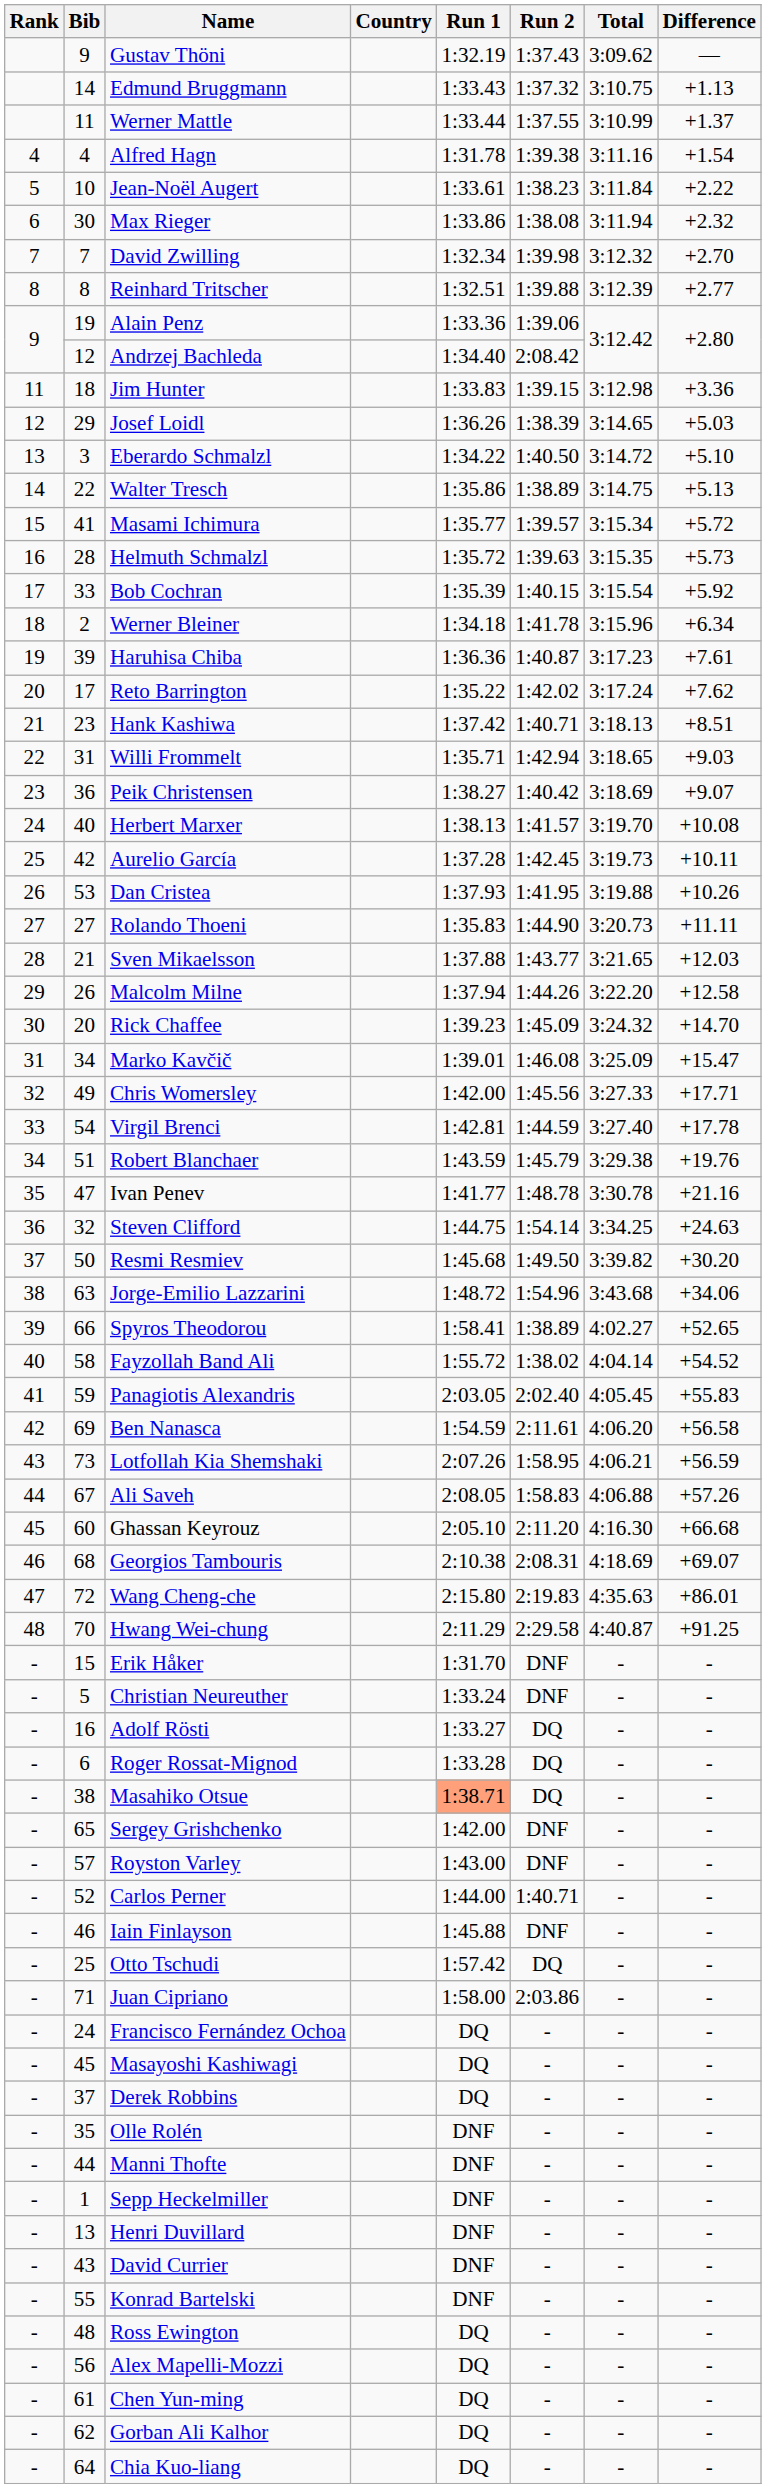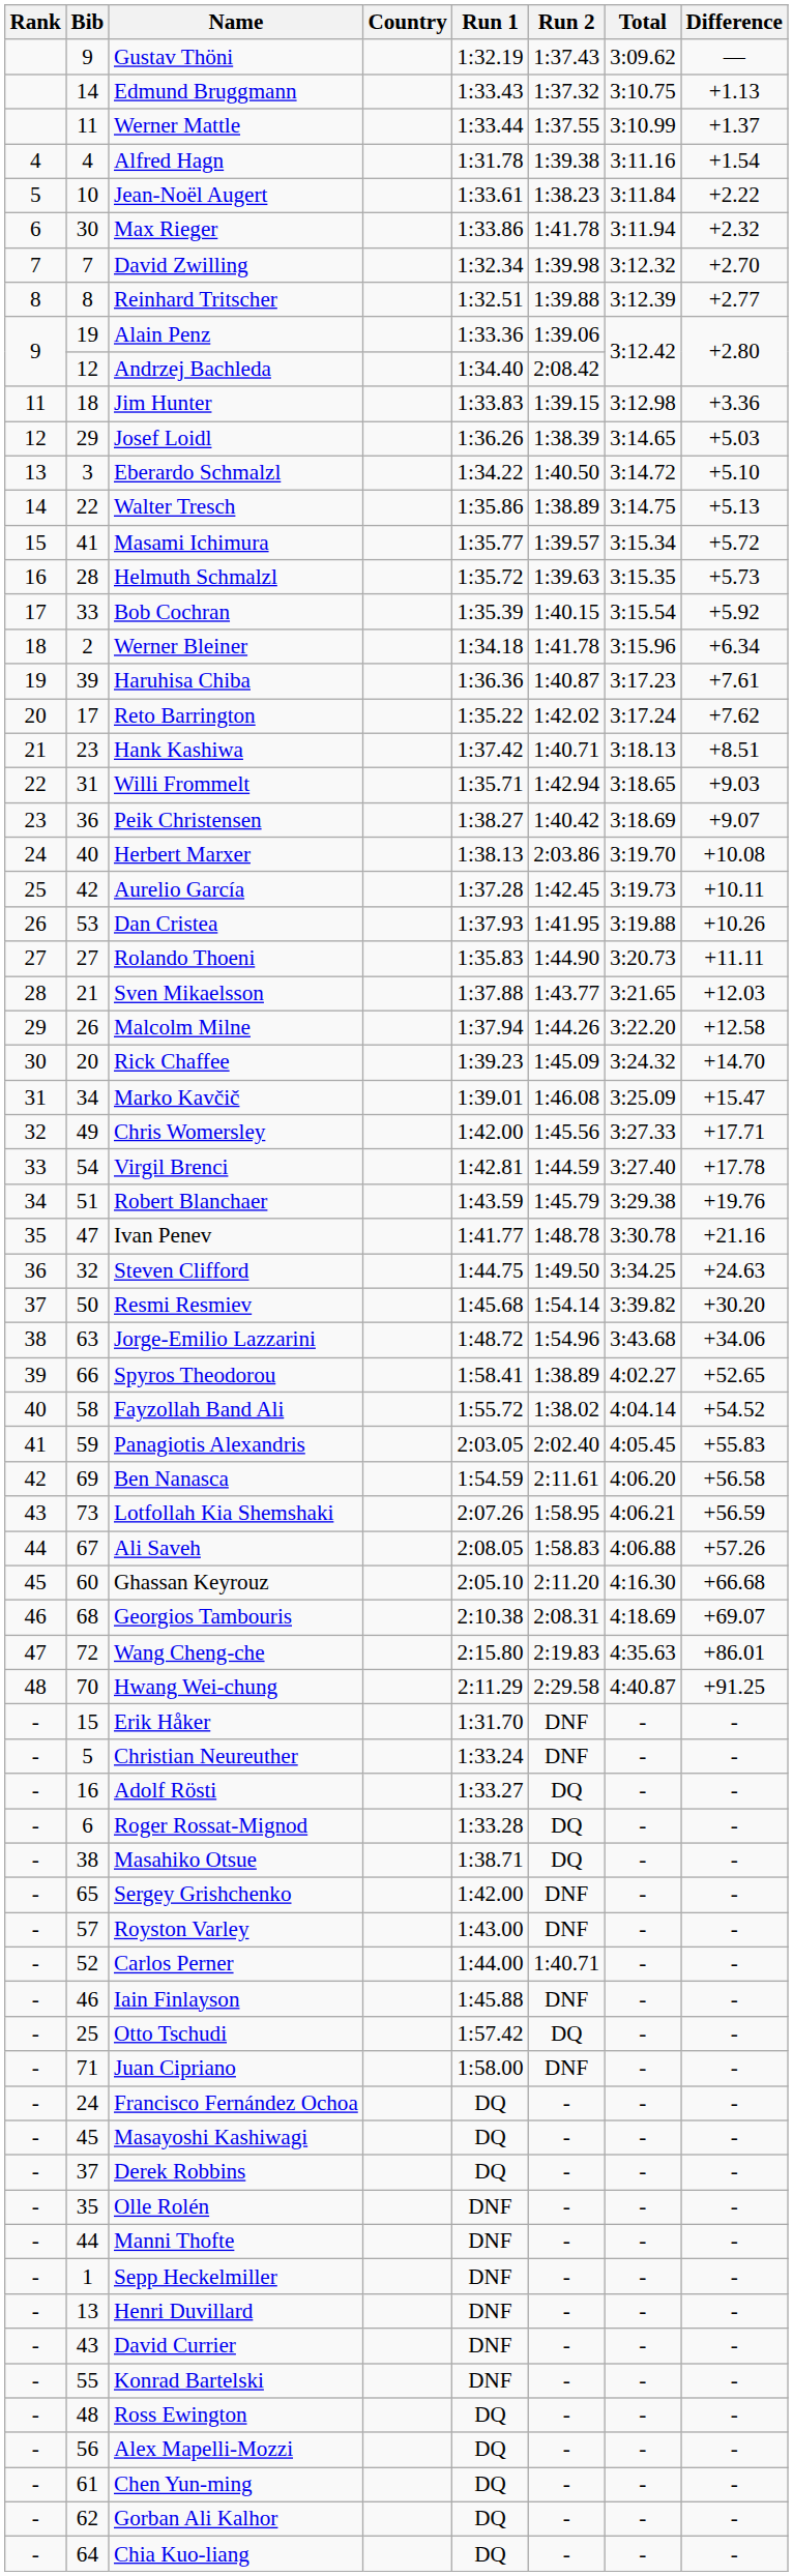Max Rieger | Run 2: 1:38.08 -> 1:41.78
Herbert Marxer | Run 2: 1:41.57 -> 2:03.86
Steven Clifford | Run 2: 1:54.14 -> 1:49.50
Resmi Resmiev | Run 2: 1:49.50 -> 1:54.14
Masahiko Otsue | Run 1: lightsalmon background -> no background
Juan Cipriano | Run 2: 2:03.86 -> DNF
